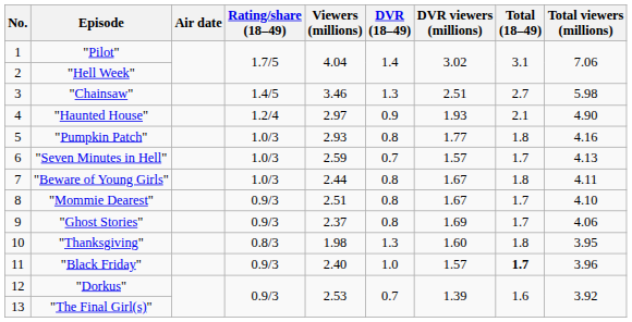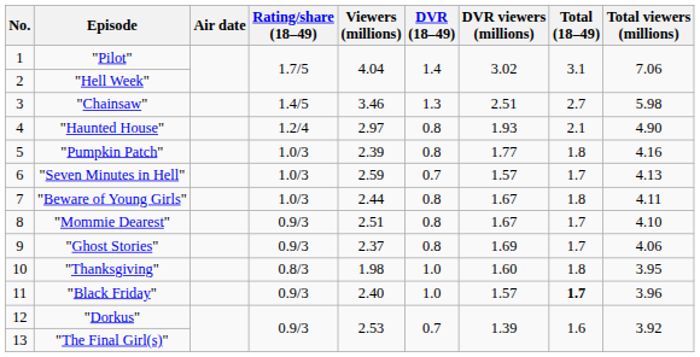"Haunted House" | DVR (18–49): 0.9 -> 0.8
"Pumpkin Patch" | Viewers (millions): 2.93 -> 2.39
"Thanksgiving" | DVR (18–49): 1.3 -> 1.0
